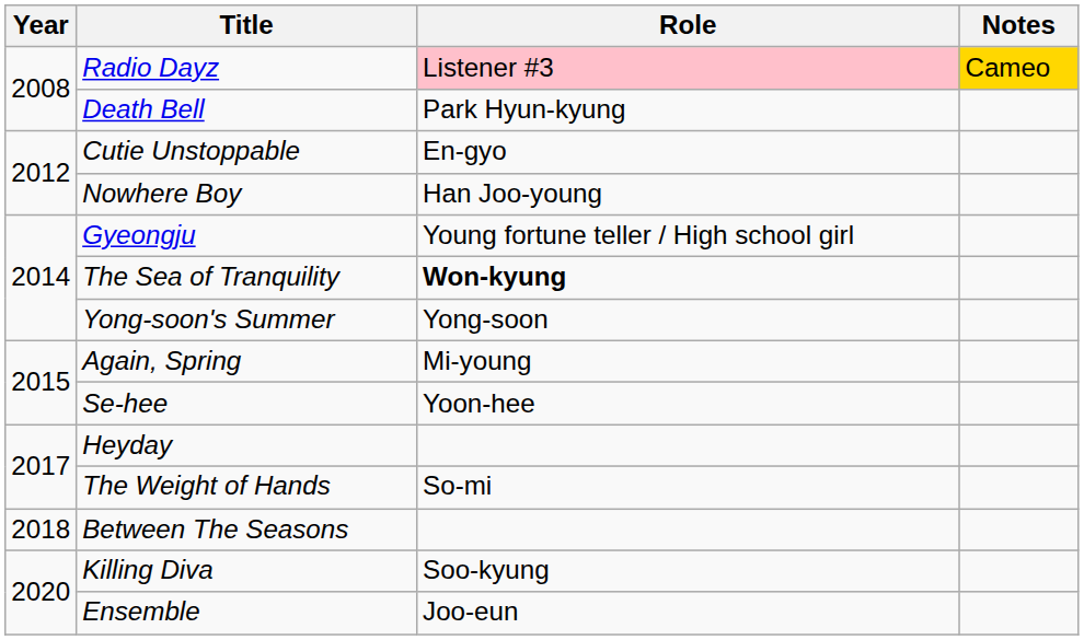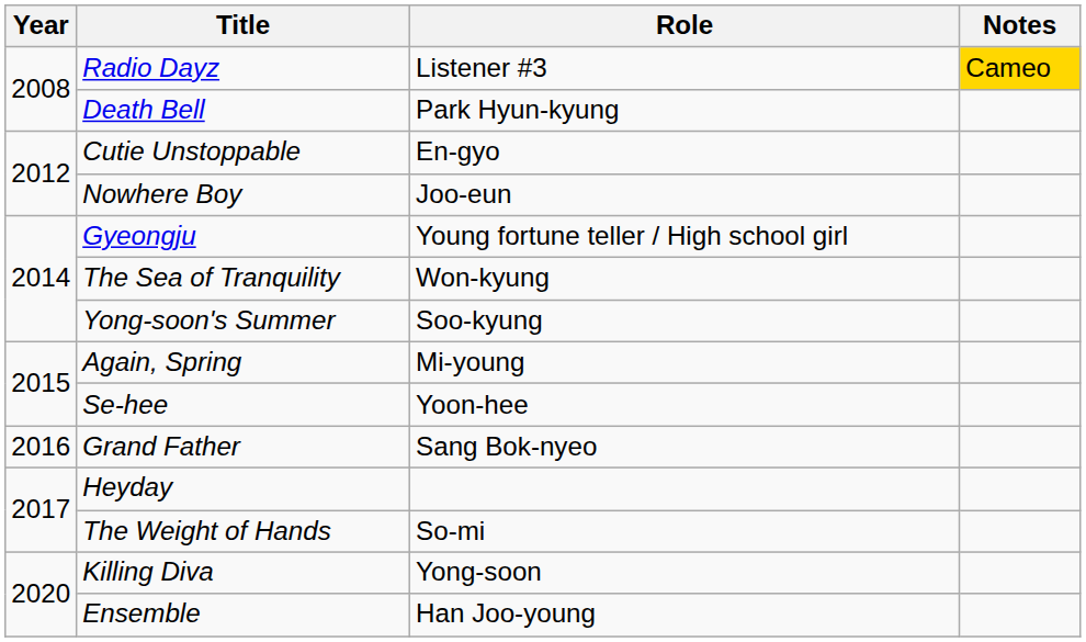Radio Dayz | Role: pink background -> no background
Nowhere Boy | Role: Han Joo-young -> Joo-eun
The Sea of Tranquility | Role: bold -> normal
Yong-soon's Summer | Role: Yong-soon -> Soo-kyung
+ row: 2016 | Grand Father | Sang Bok-nyeo
- row: 2018 | Between The Seasons
Killing Diva | Role: Soo-kyung -> Yong-soon
Ensemble | Role: Joo-eun -> Han Joo-young
